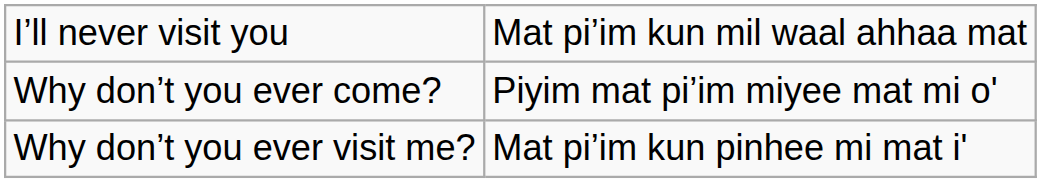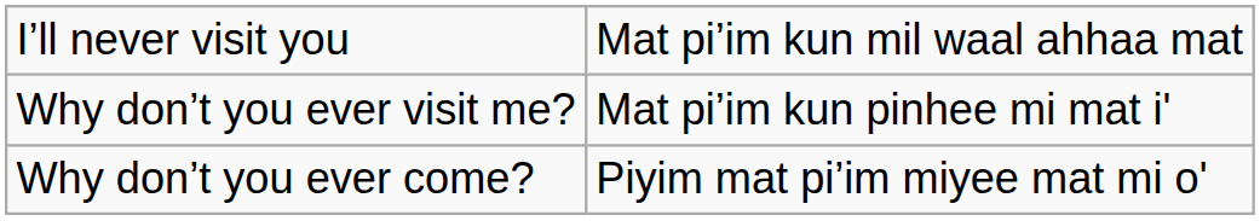rows swapped: Why don’t you ever come? <-> Why don’t you ever visit me?
